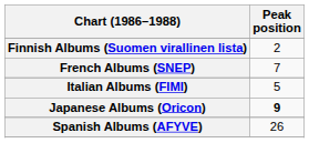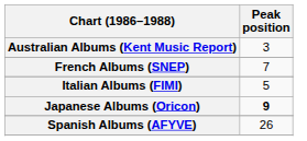+ row: Australian Albums (Kent Music Report) | 3
- row: Finnish Albums (Suomen virallinen lista) | 2
